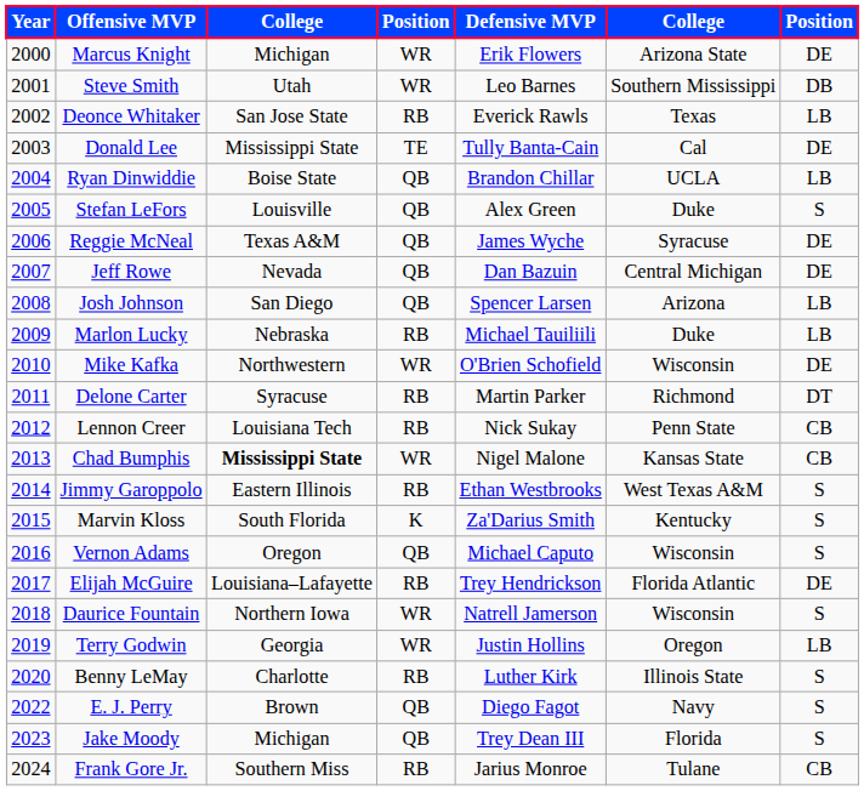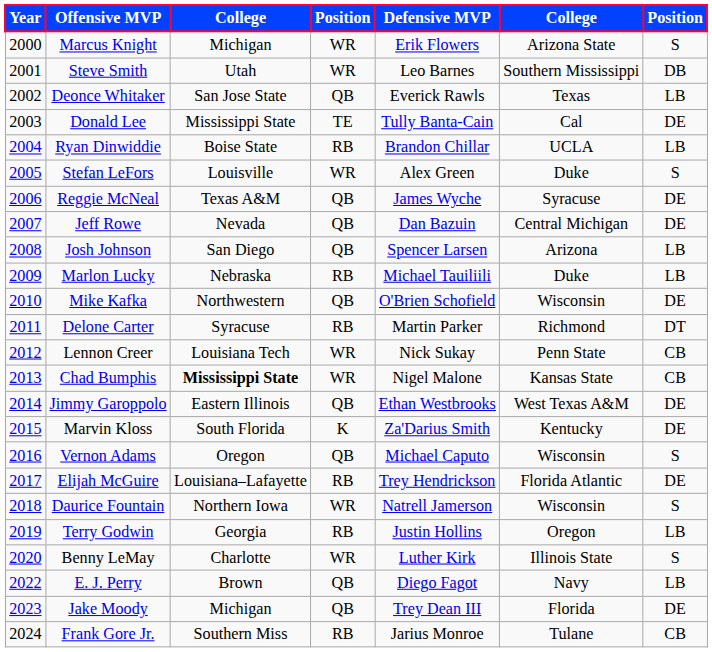Marcus Knight | column 7: DE -> S
Deonce Whitaker | column 4: RB -> QB
Ryan Dinwiddie | column 4: QB -> RB
Stefan LeFors | column 4: QB -> WR
Mike Kafka | column 4: WR -> QB
Lennon Creer | column 4: RB -> WR
Jimmy Garoppolo | column 4: RB -> QB
Jimmy Garoppolo | column 7: S -> DE
Marvin Kloss | column 7: S -> DE
Terry Godwin | column 4: WR -> RB
Benny LeMay | column 4: RB -> WR
E. J. Perry | column 7: S -> LB
Jake Moody | column 7: S -> DE
